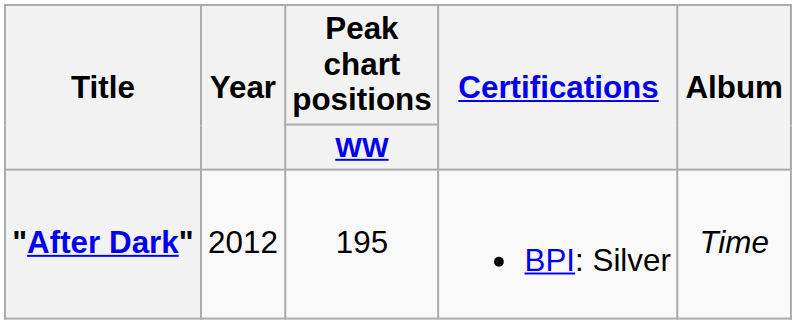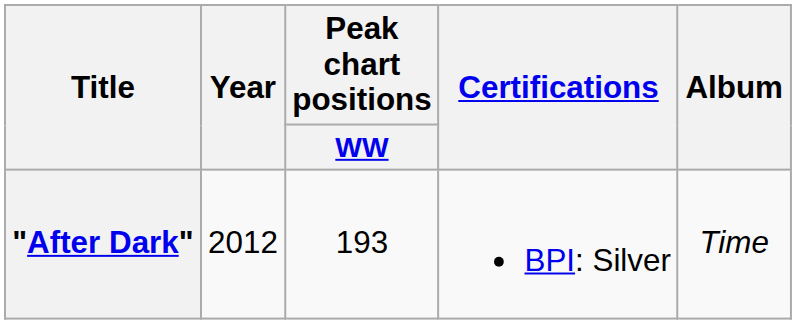"After Dark" | Peak chart positions / WW: 195 -> 193
